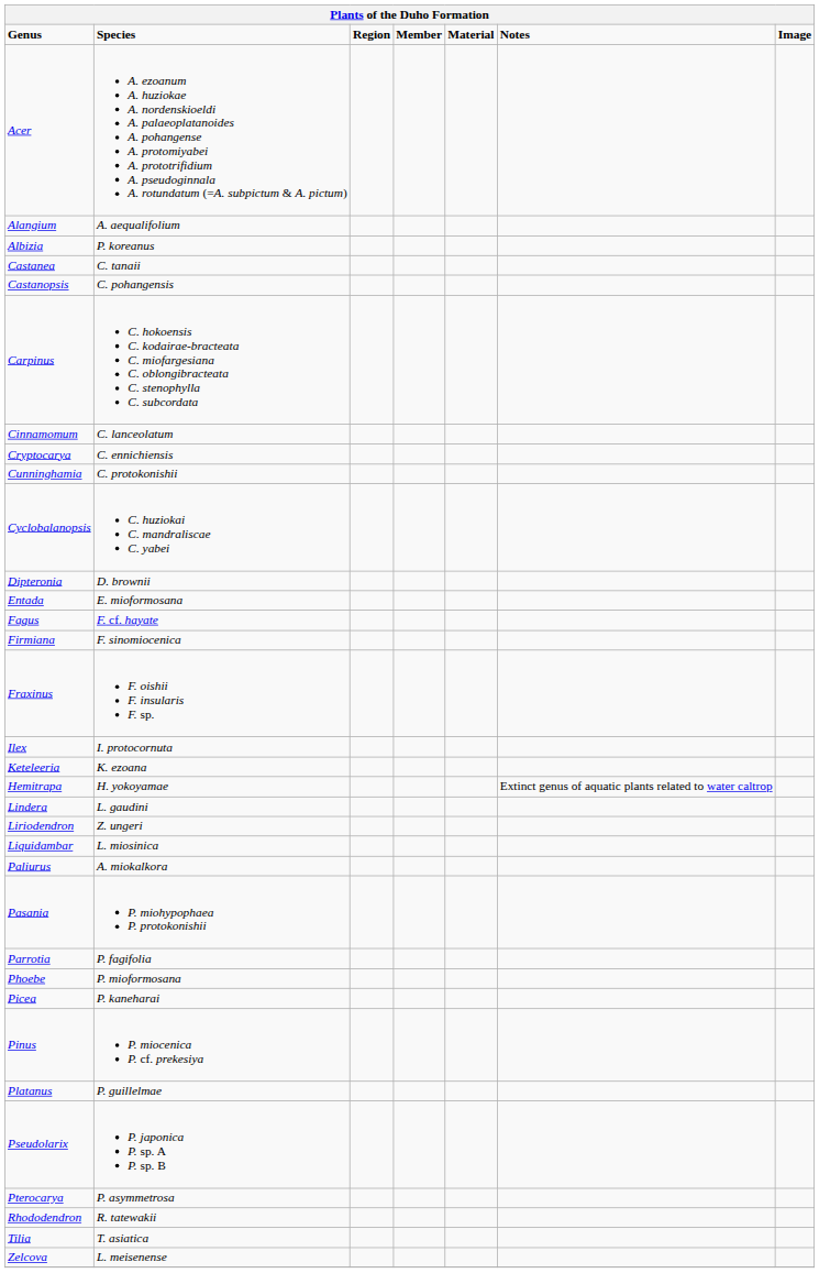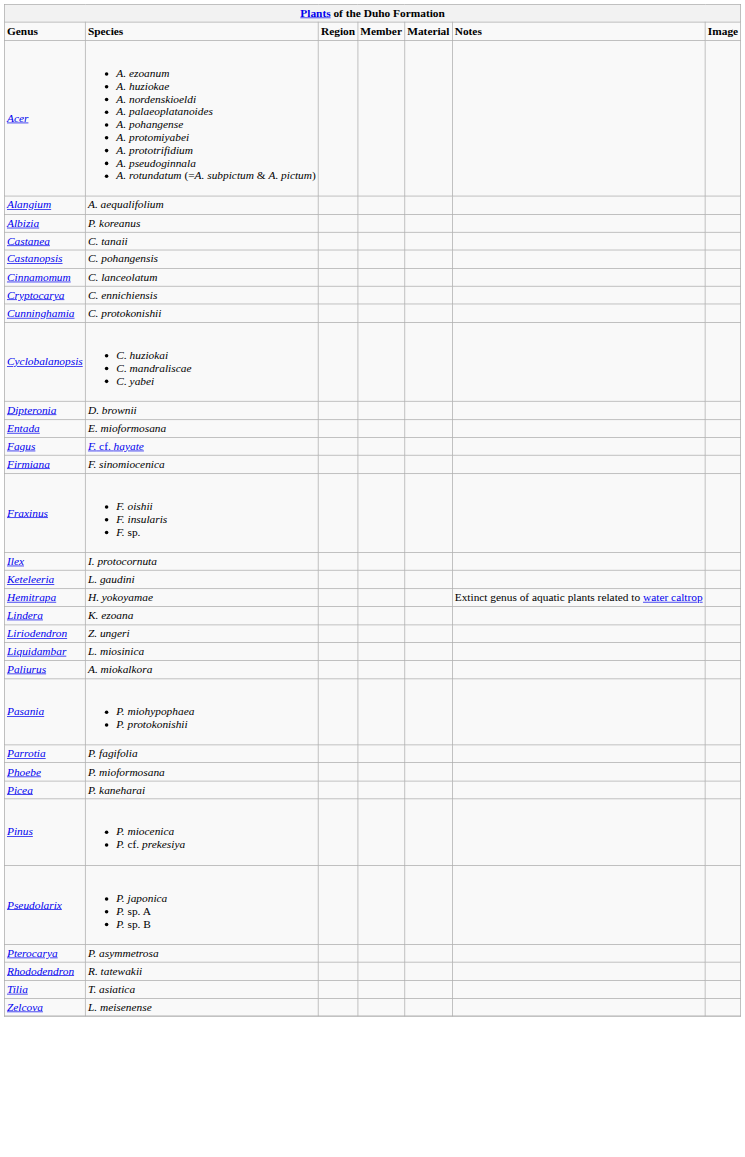- row: Carpinus | C. hokoensis C. kodairae-bracteata C. miofargesiana C. oblongibracteata C. stenophylla C. subcordata
Keteleeria | Species: K. ezoana -> L. gaudini
Lindera | Species: L. gaudini -> K. ezoana
- row: Platanus | P. guillelmae
